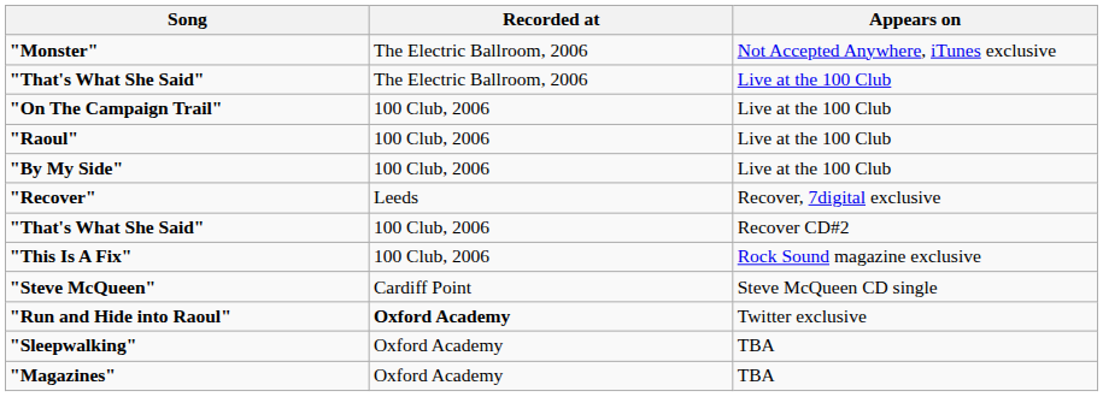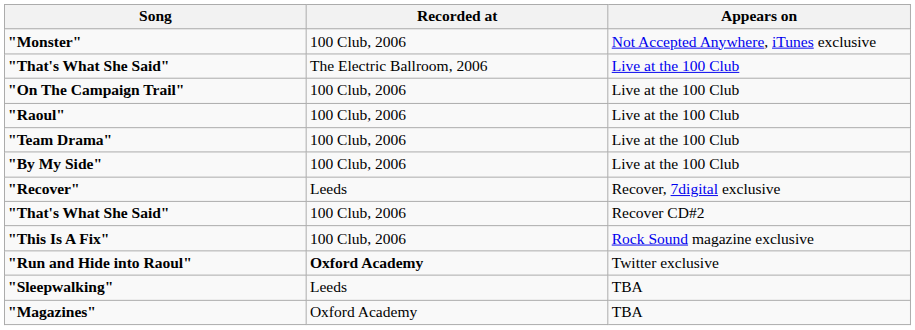"Monster" | Recorded at: The Electric Ballroom, 2006 -> 100 Club, 2006
+ row: "Team Drama" | 100 Club, 2006 | Live at the 100 Club
- row: "Steve McQueen" | Cardiff Point | Steve McQueen CD single
"Sleepwalking" | Recorded at: Oxford Academy -> Leeds
